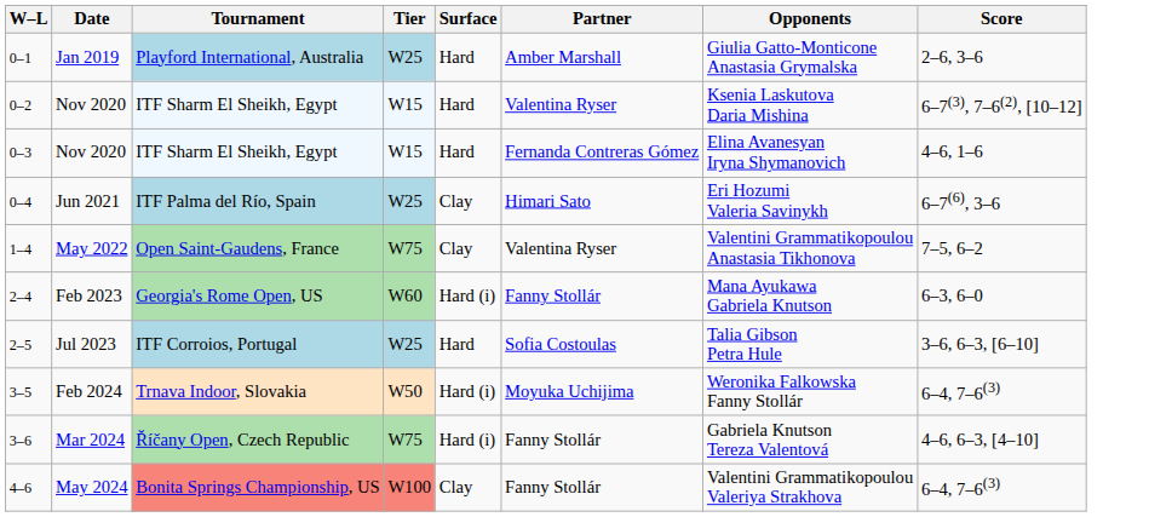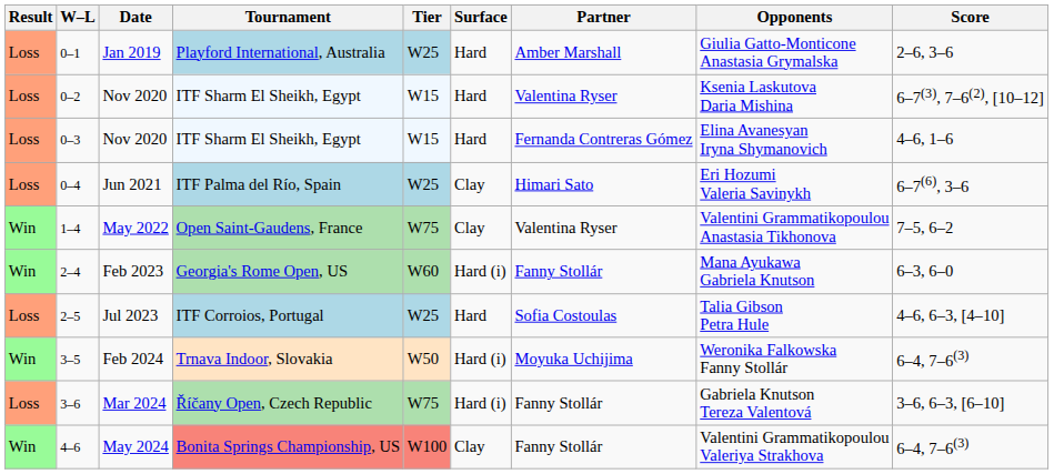+ column: Result | Loss | Loss | Loss | Loss | Win | Win | Loss | Win | Loss | Win
Jul 2023 | Score: 3–6, 6–3, [6–10] -> 4–6, 6–3, [4–10]
Mar 2024 | Score: 4–6, 6–3, [4–10] -> 3–6, 6–3, [6–10]
